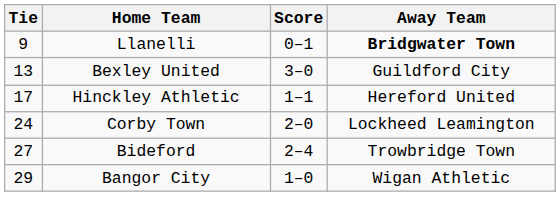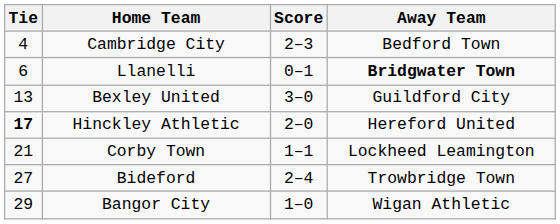+ row: 4 | Cambridge City | 2–3 | Bedford Town
Llanelli | Tie: 9 -> 6
Hinckley Athletic | Tie: normal -> bold
Hinckley Athletic | Score: 1–1 -> 2–0
Corby Town | Tie: 24 -> 21
Corby Town | Score: 2–0 -> 1–1
